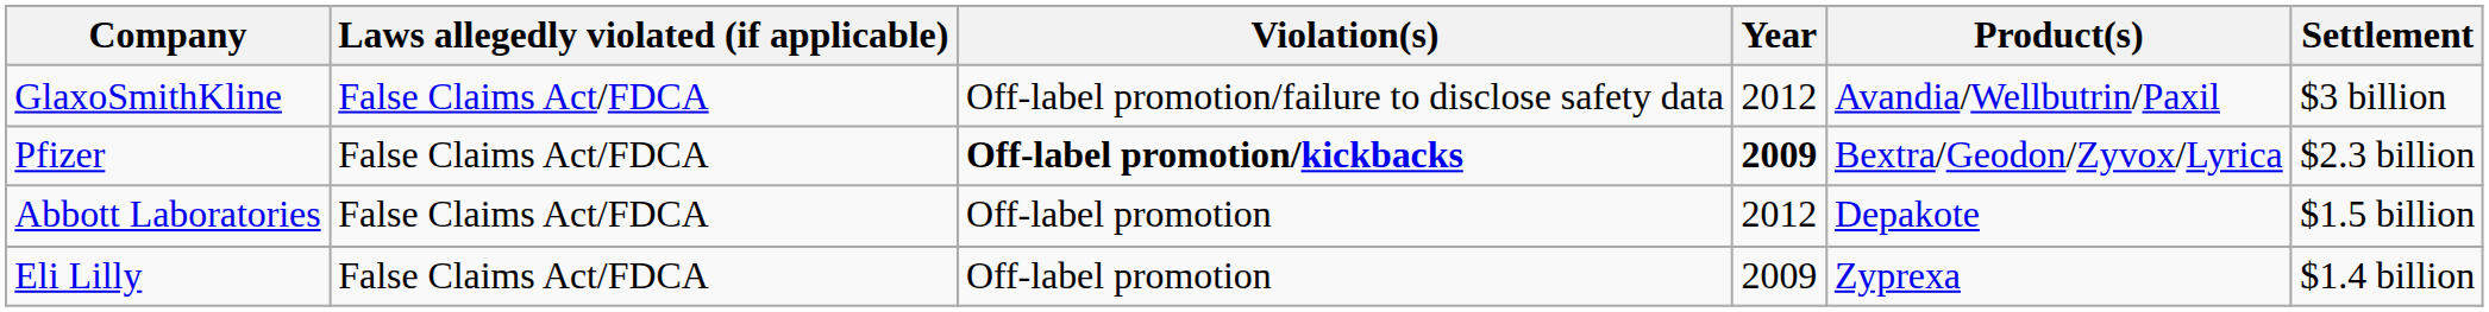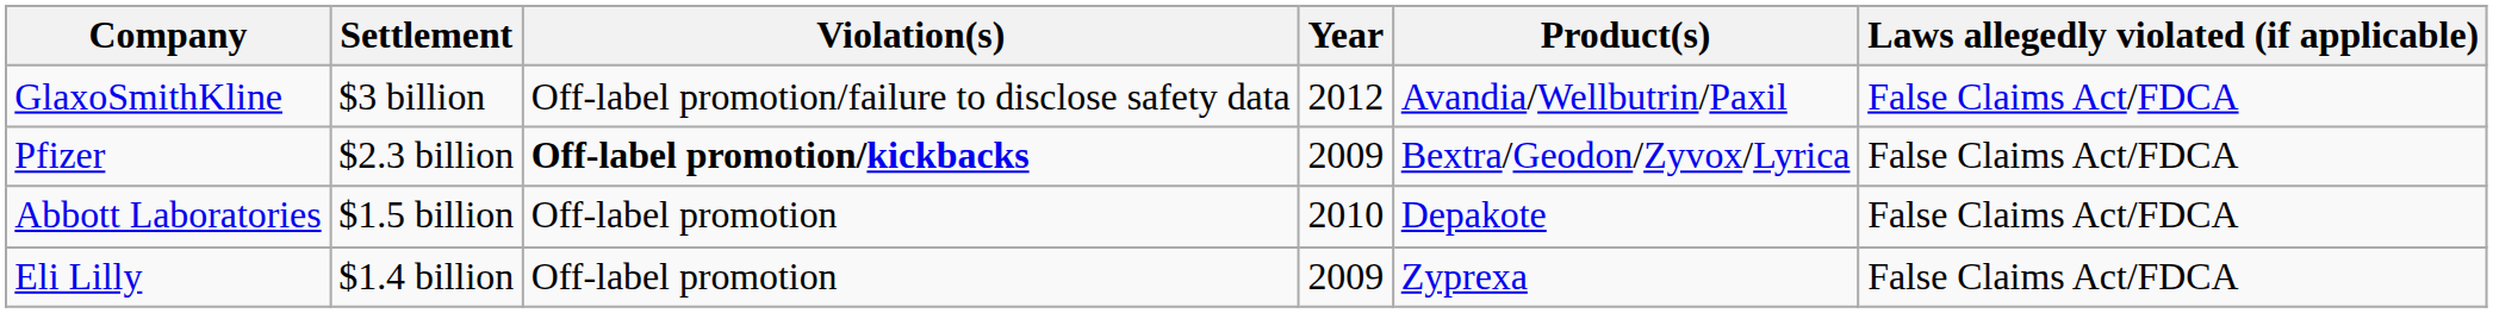columns swapped: Settlement <-> Laws allegedly violated (if applicable)
Pfizer | Year: bold -> normal
Abbott Laboratories | Year: 2012 -> 2010
